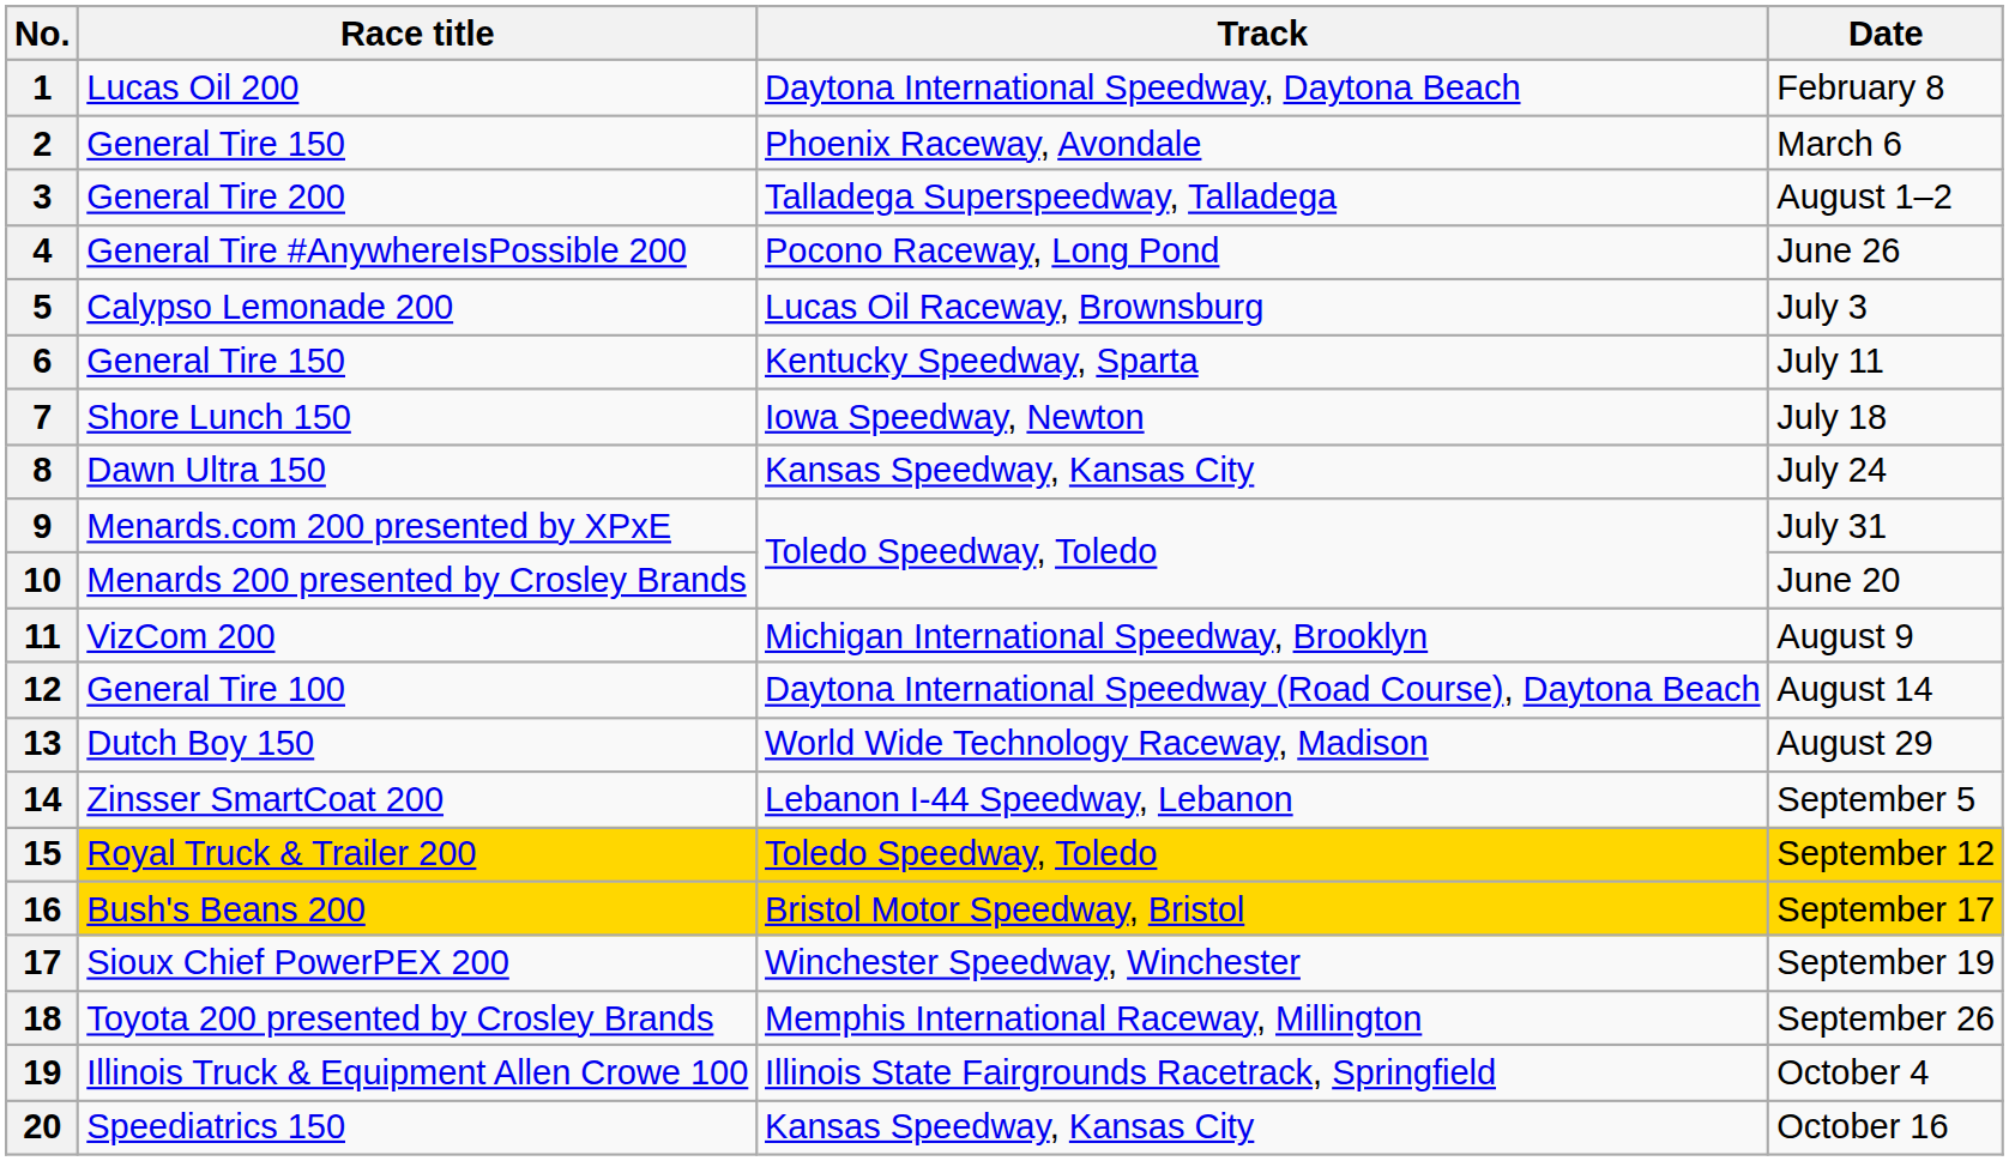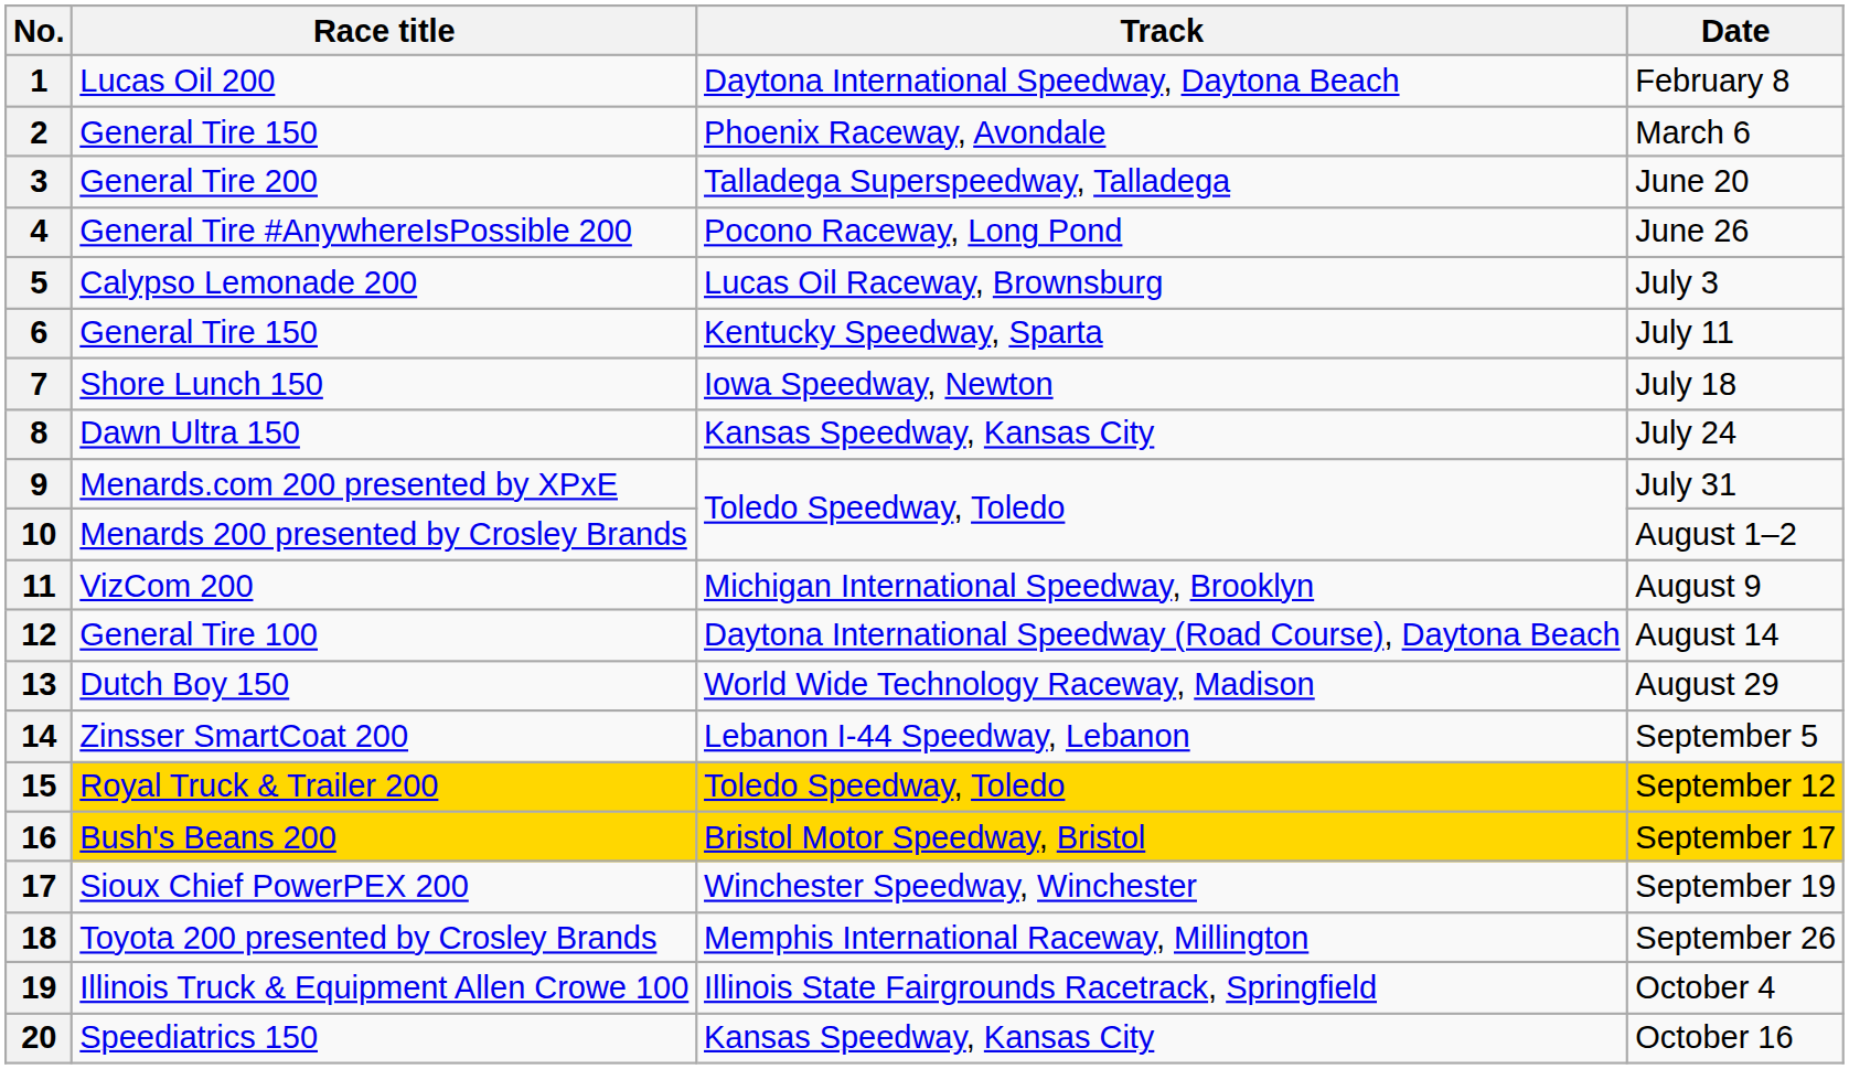3 | Date: August 1–2 -> June 20
10 | Date: June 20 -> August 1–2
